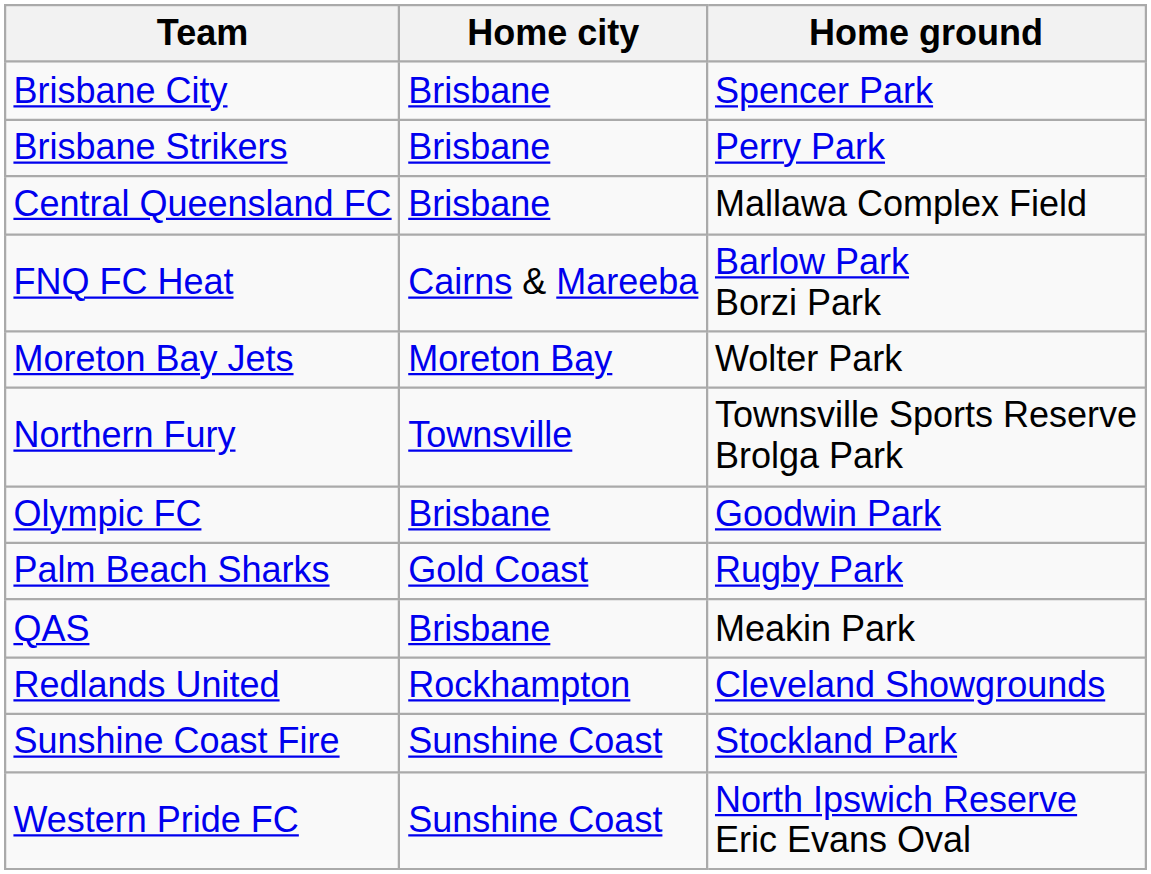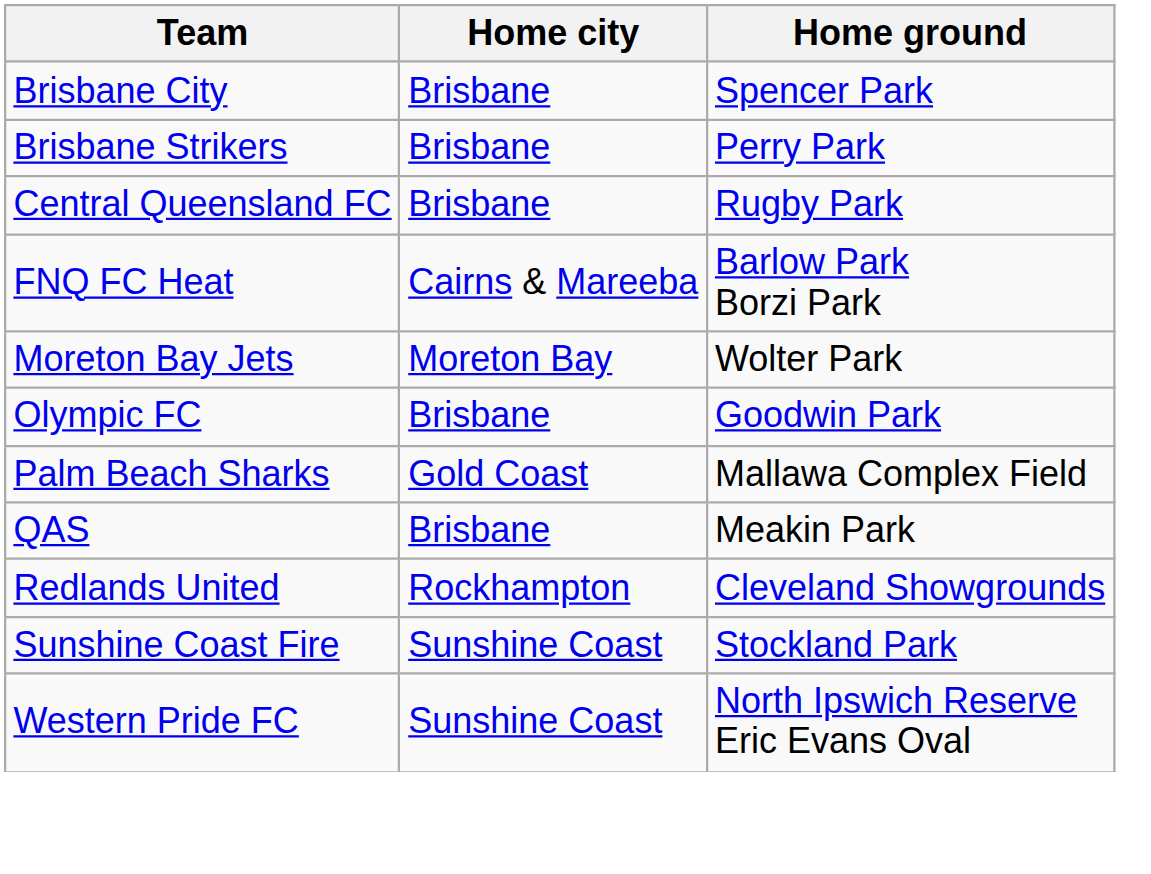Central Queensland FC | Home ground: Mallawa Complex Field -> Rugby Park
- row: Northern Fury | Townsville | Townsville Sports Reserve Brolga Park
Palm Beach Sharks | Home ground: Rugby Park -> Mallawa Complex Field
